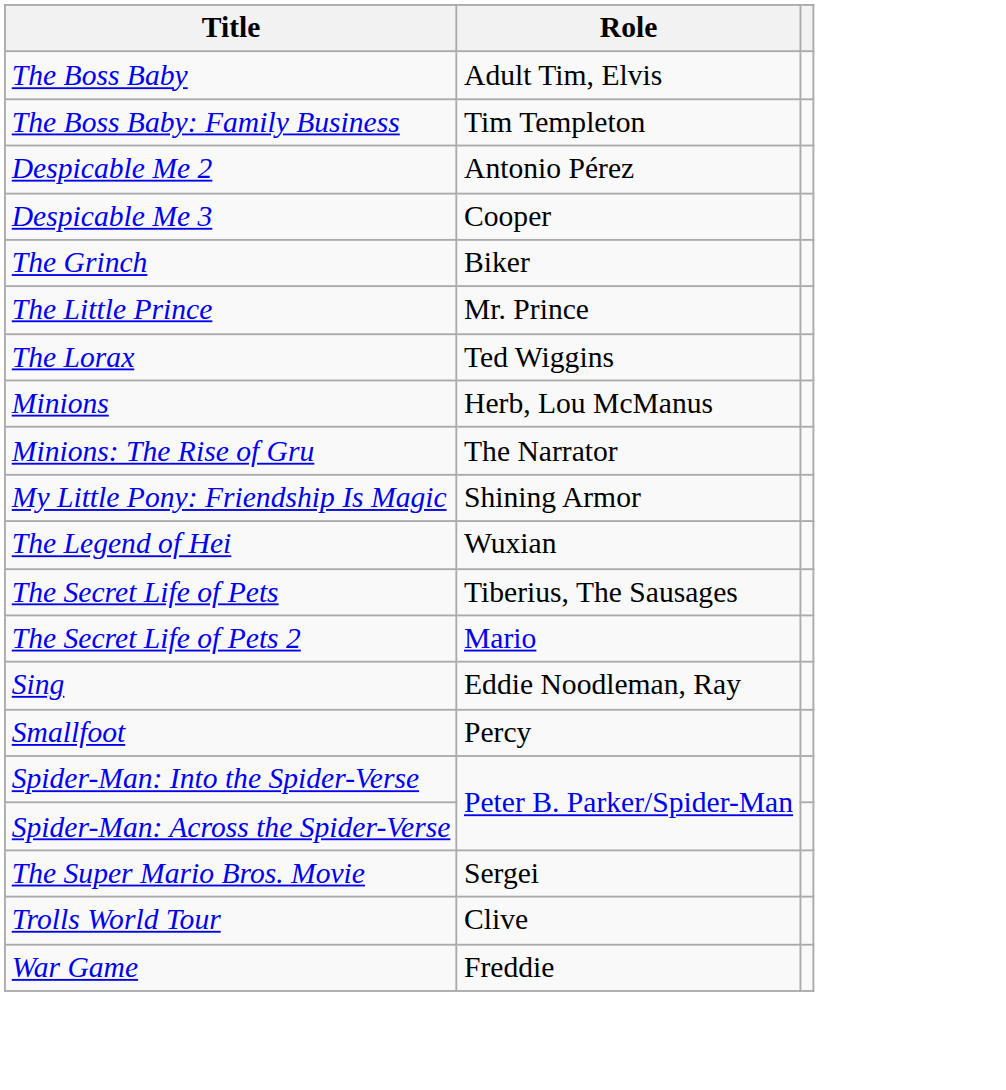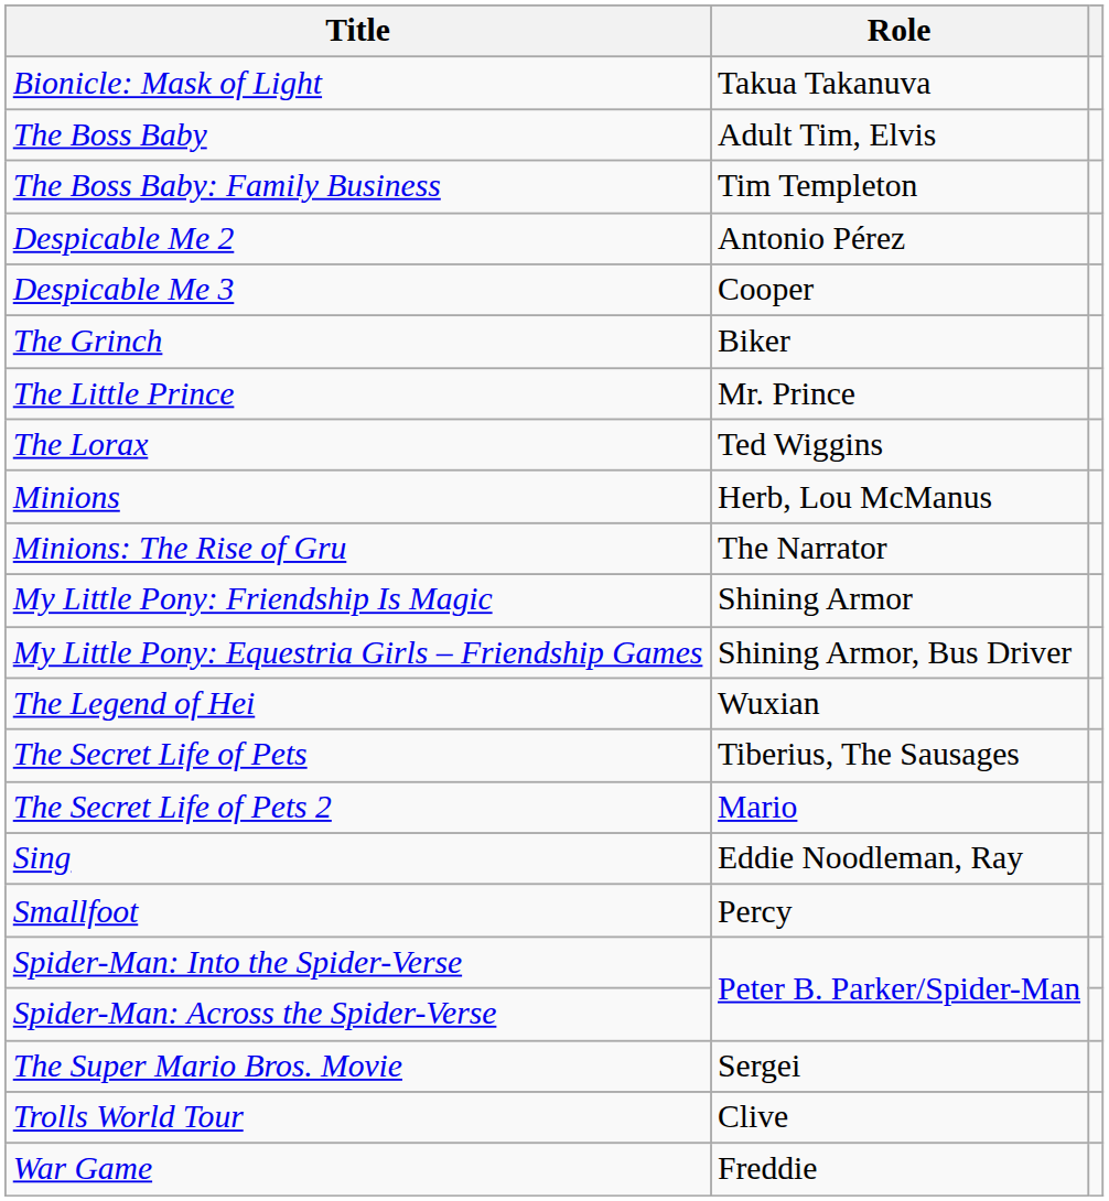+ row: Bionicle: Mask of Light | Takua Takanuva
+ row: My Little Pony: Equestria Girls – Friendship Games | Shining Armor, Bus Driver
